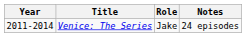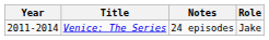columns swapped: Role <-> Notes
